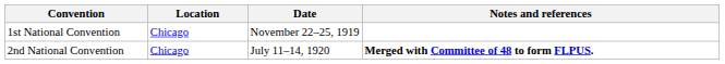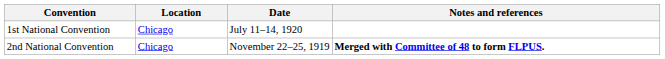1st National Convention | Date: November 22–25, 1919 -> July 11–14, 1920
2nd National Convention | Date: July 11–14, 1920 -> November 22–25, 1919
